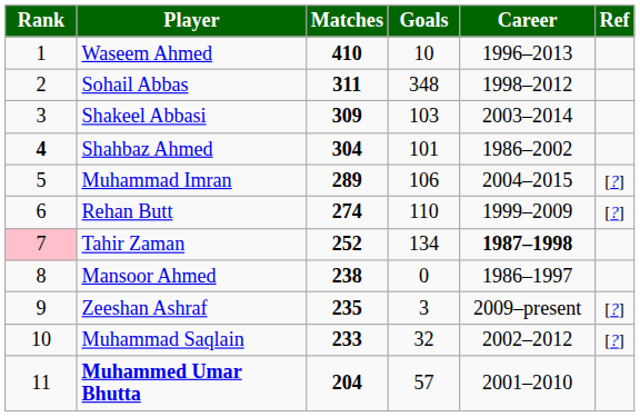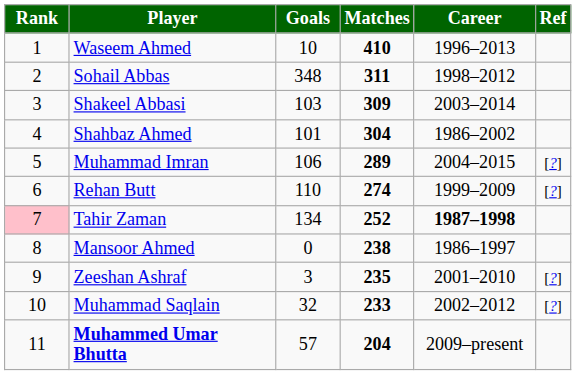columns swapped: Matches <-> Goals
Shahbaz Ahmed | Rank: bold -> normal
Zeeshan Ashraf | Career: 2009–present -> 2001–2010
Muhammed Umar Bhutta | Career: 2001–2010 -> 2009–present
